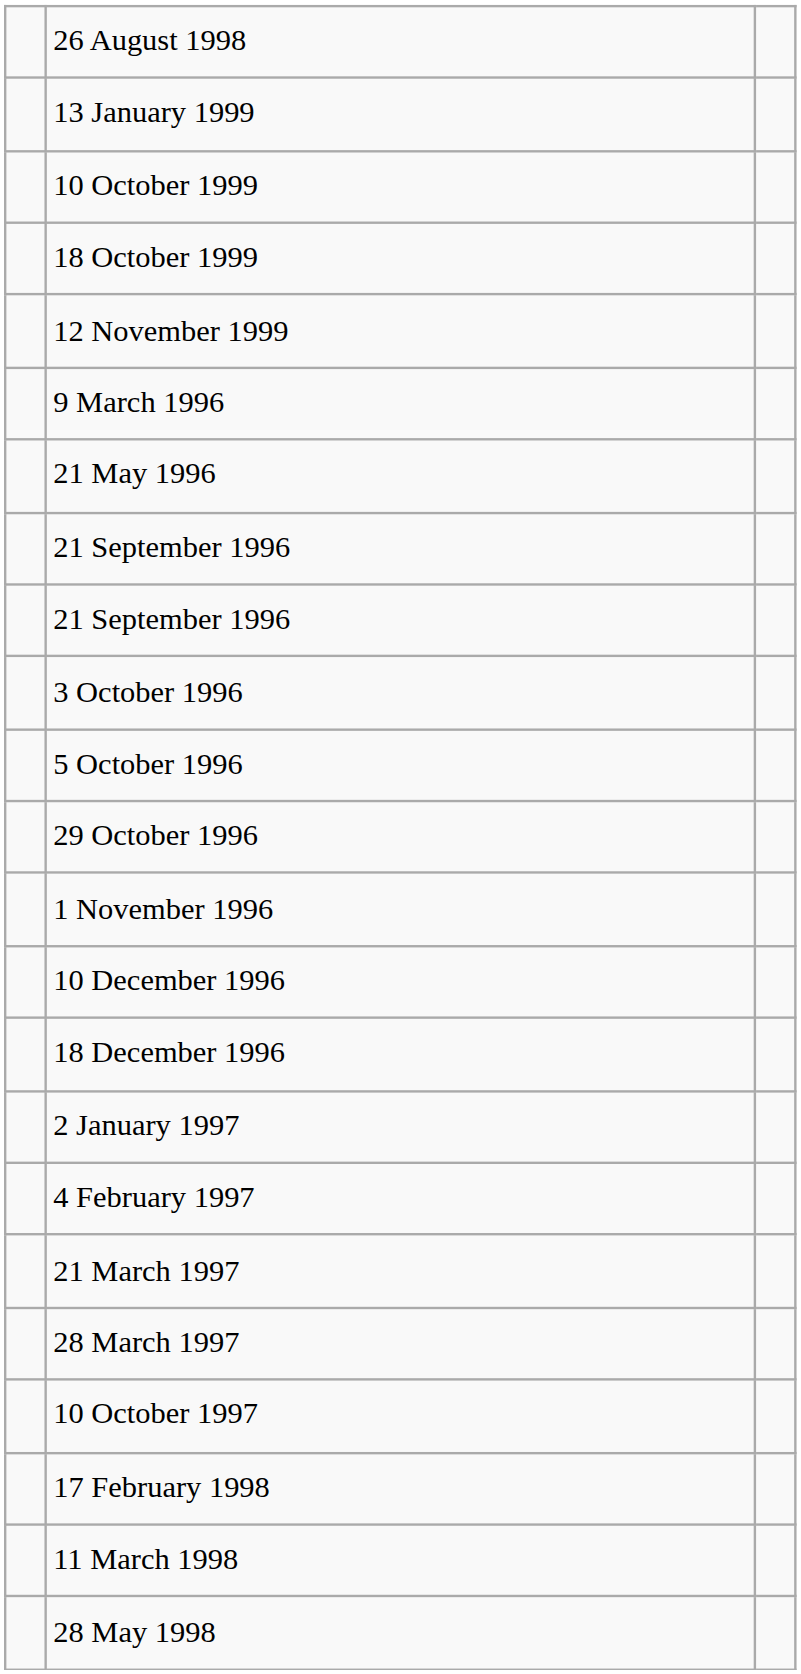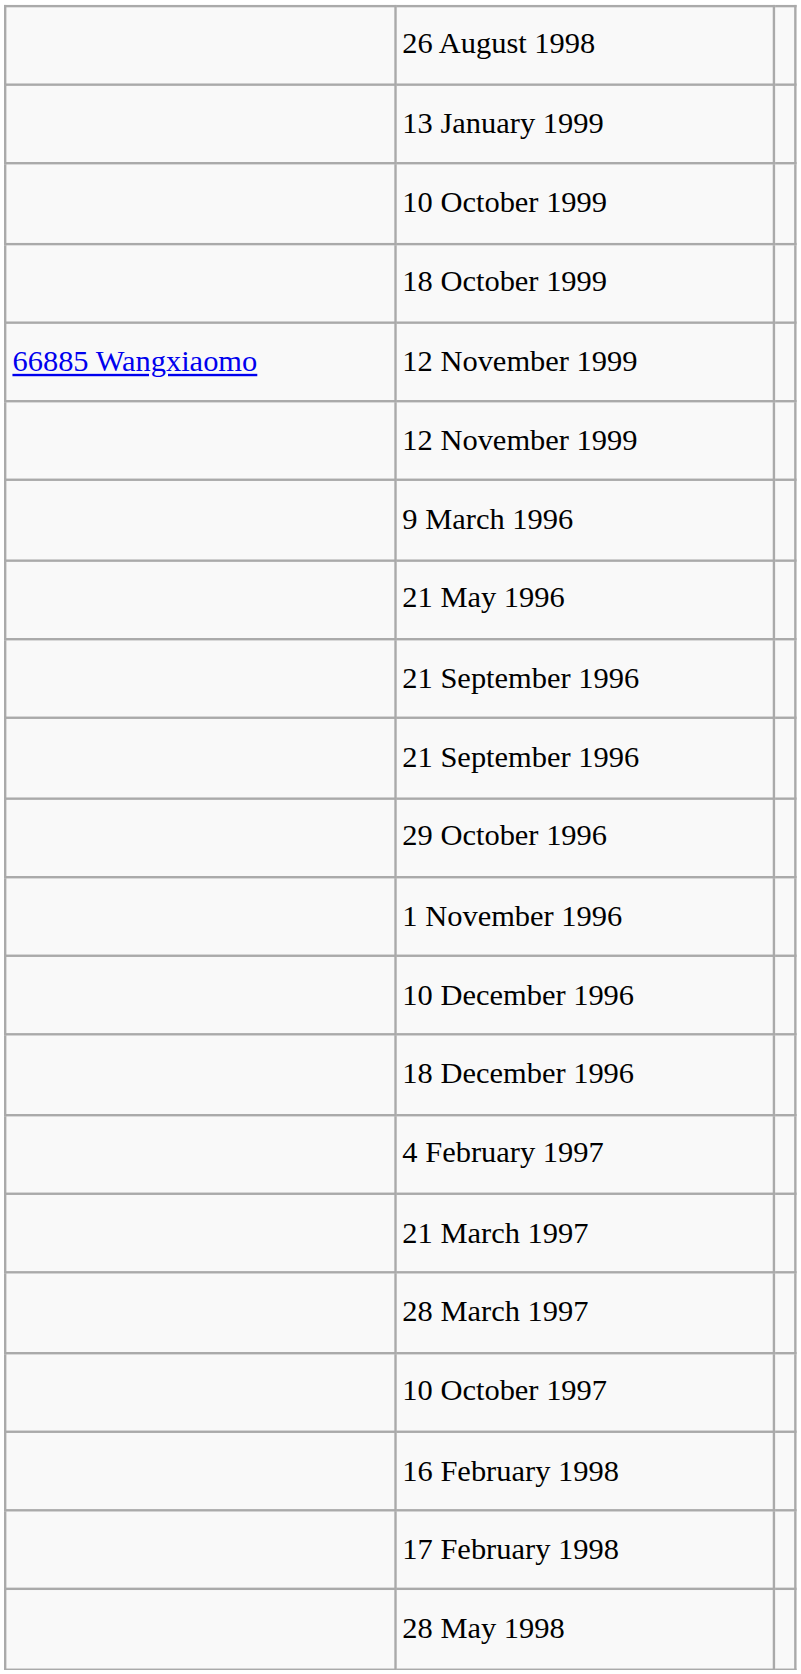+ row: 66885 Wangxiaomo | 12 November 1999
- row: 3 October 1996
- row: 5 October 1996
- row: 2 January 1997
+ row: 16 February 1998
- row: 11 March 1998
